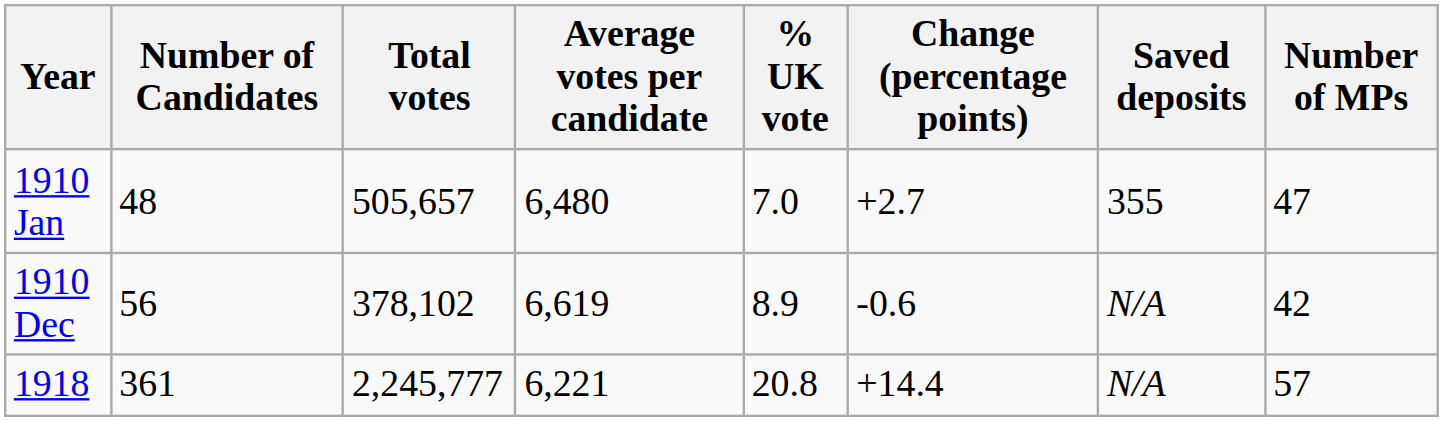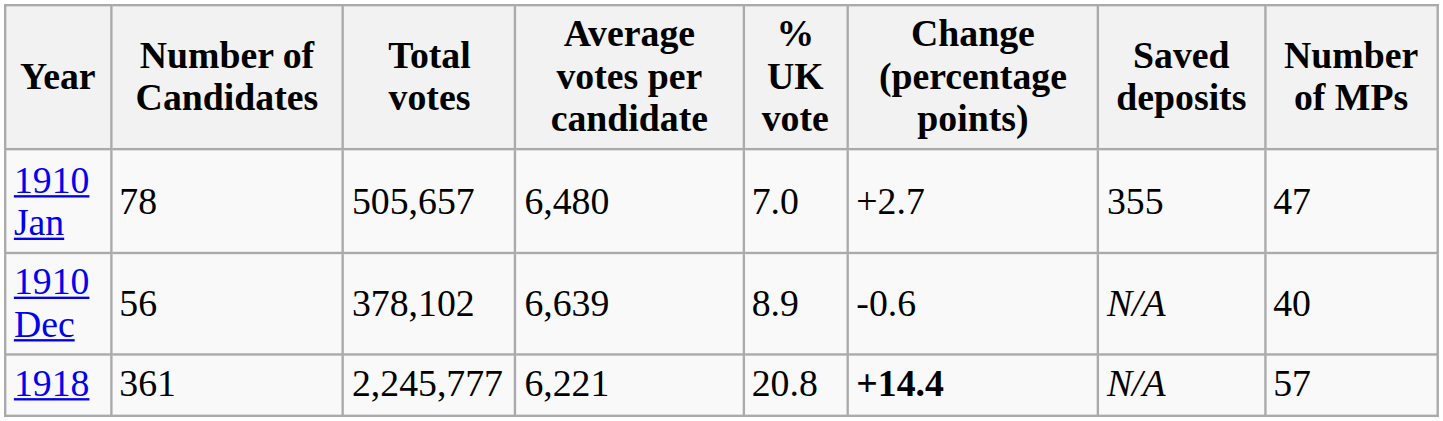1910 Jan | Number of Candidates: 48 -> 78
1910 Dec | Average votes per candidate: 6,619 -> 6,639
1910 Dec | Number of MPs: 42 -> 40
1918 | Change (percentage points): normal -> bold
